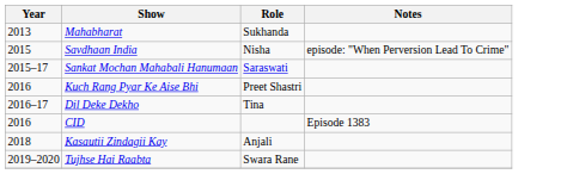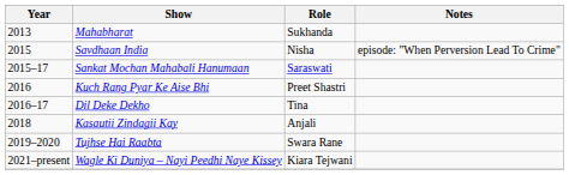- row: 2016 | CID | Episode 1383
+ row: 2021–present | Wagle Ki Duniya – Nayi Peedhi Naye Kissey | Kiara Tejwani
